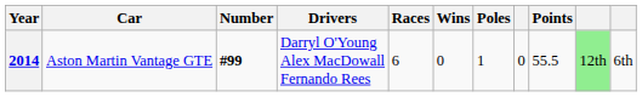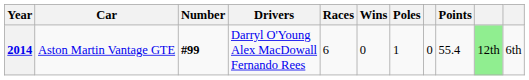2014 | Points: 55.5 -> 55.4
